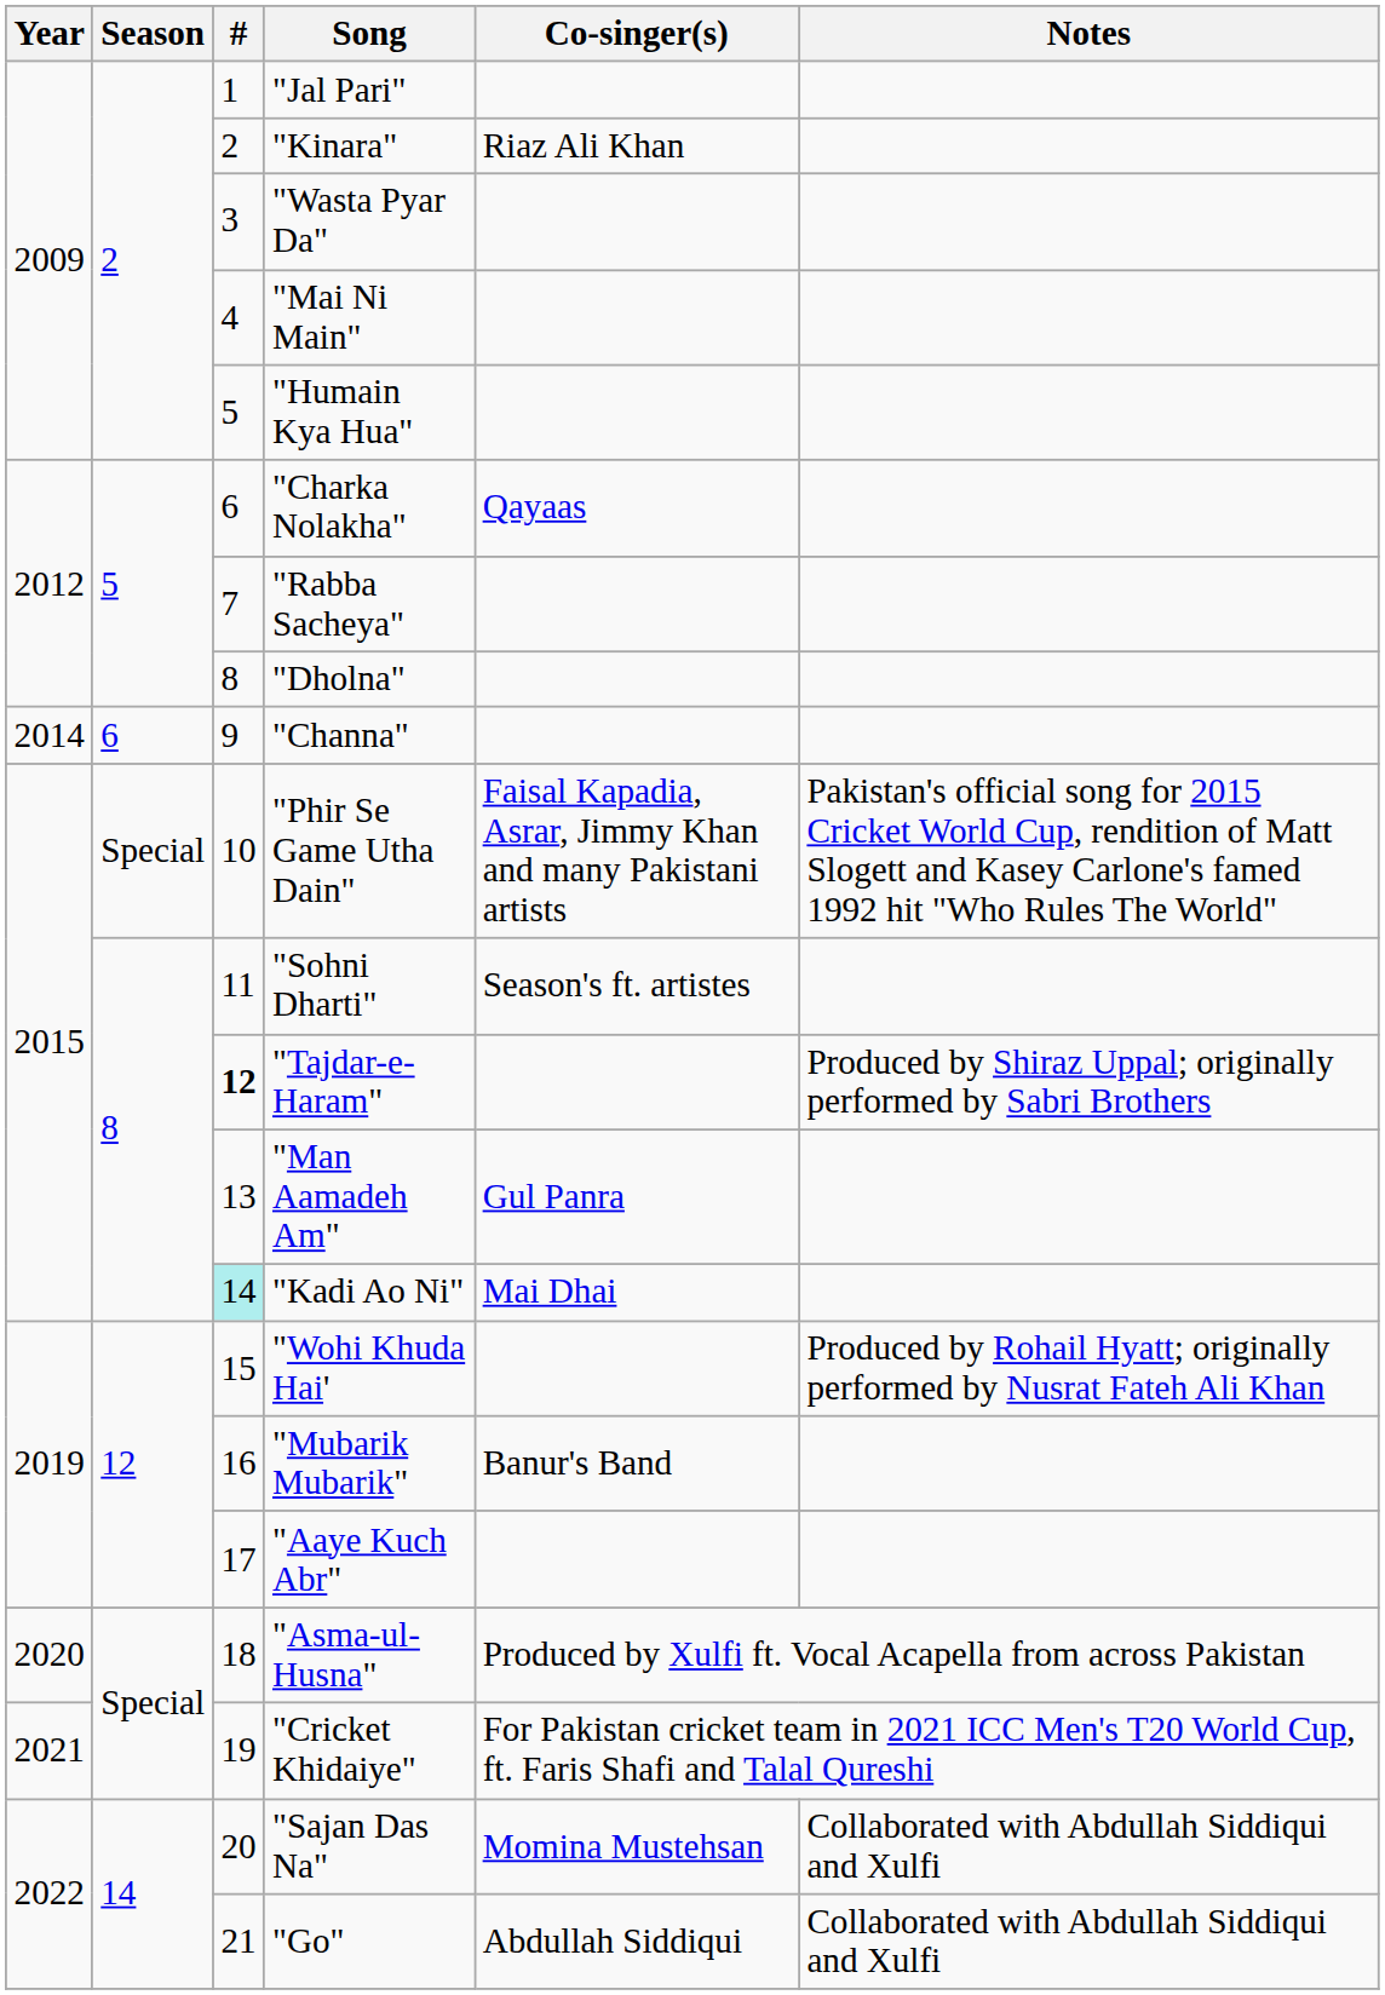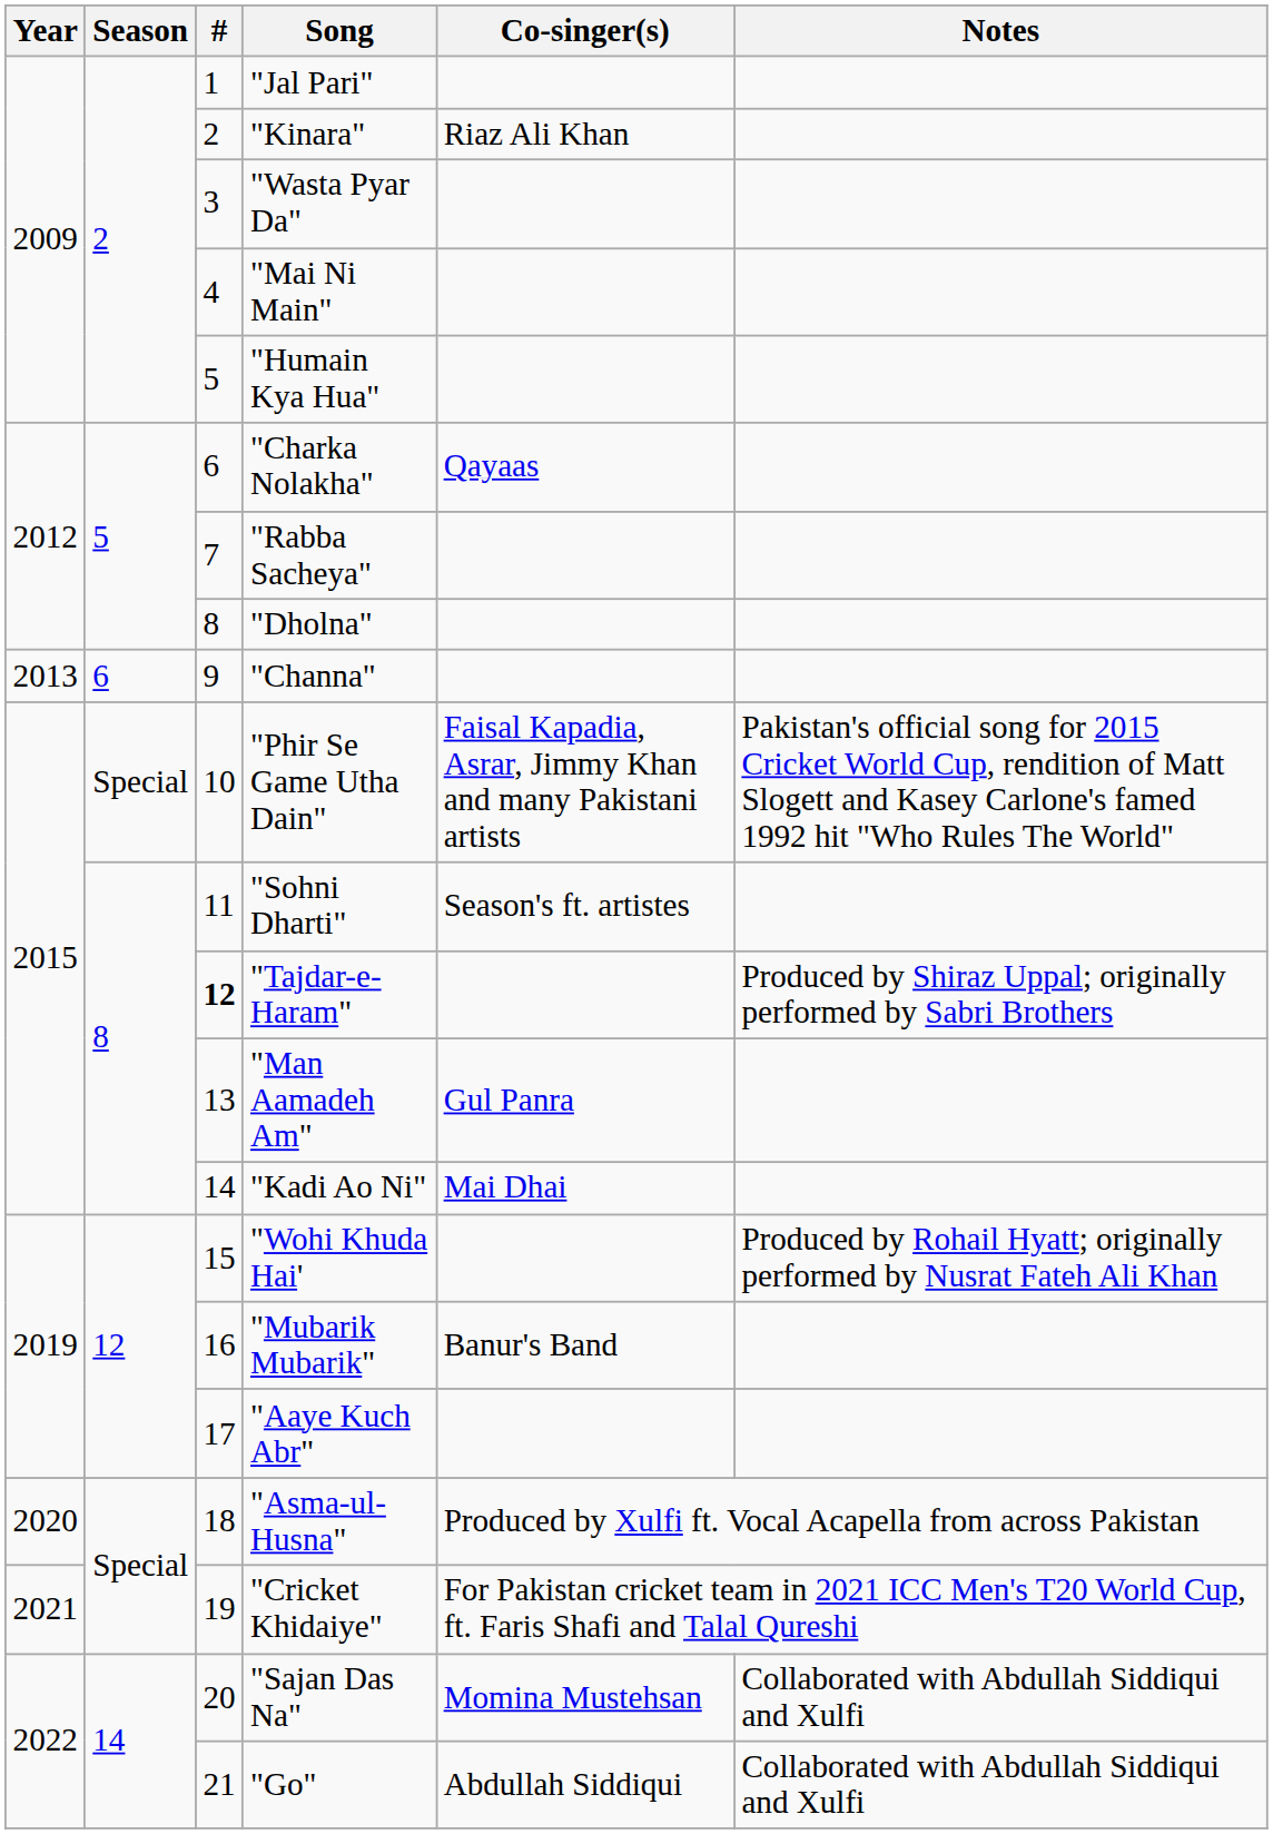"Channa" | Year: 2014 -> 2013
"Kadi Ao Ni" | #: paleturquoise background -> no background
